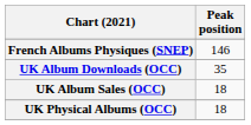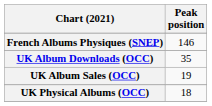UK Album Sales (OCC) | Peak position: 18 -> 19
